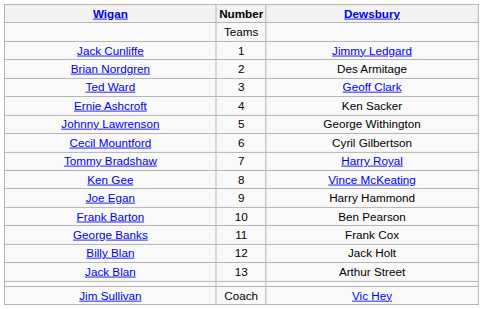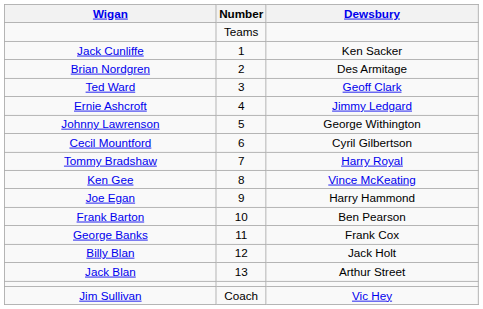Jack Cunliffe | Dewsbury: Jimmy Ledgard -> Ken Sacker
Ernie Ashcroft | Dewsbury: Ken Sacker -> Jimmy Ledgard
